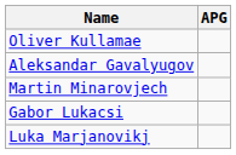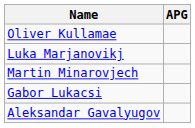rows swapped: Aleksandar Gavalyugov <-> Luka Marjanovikj
